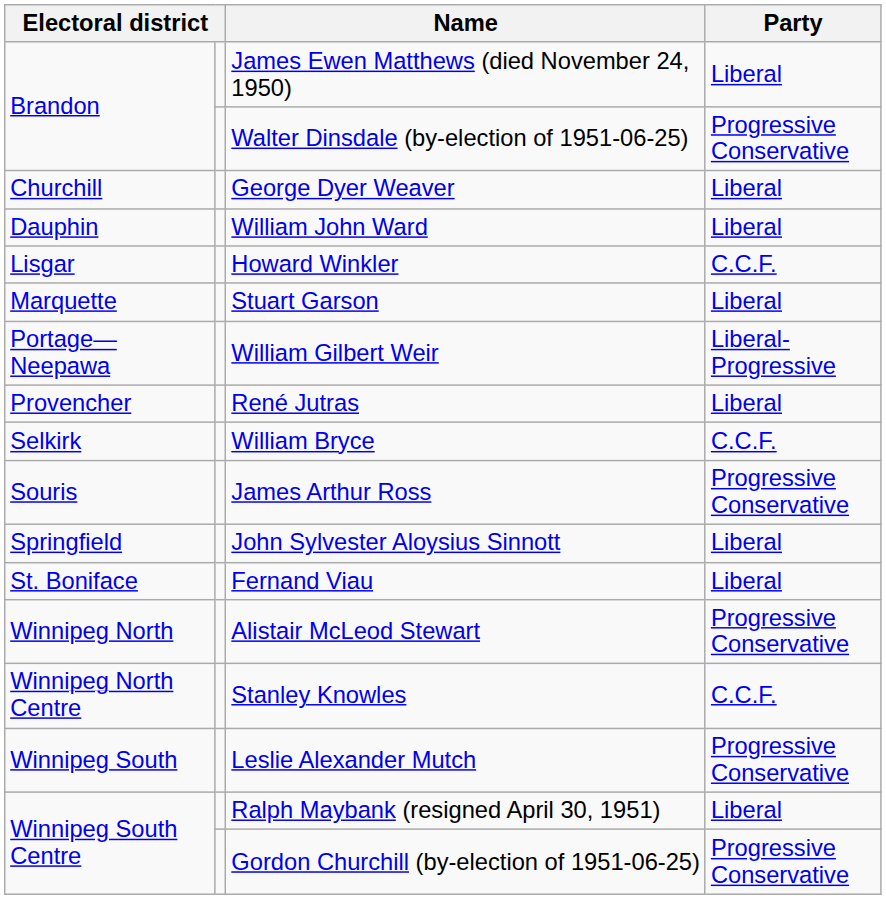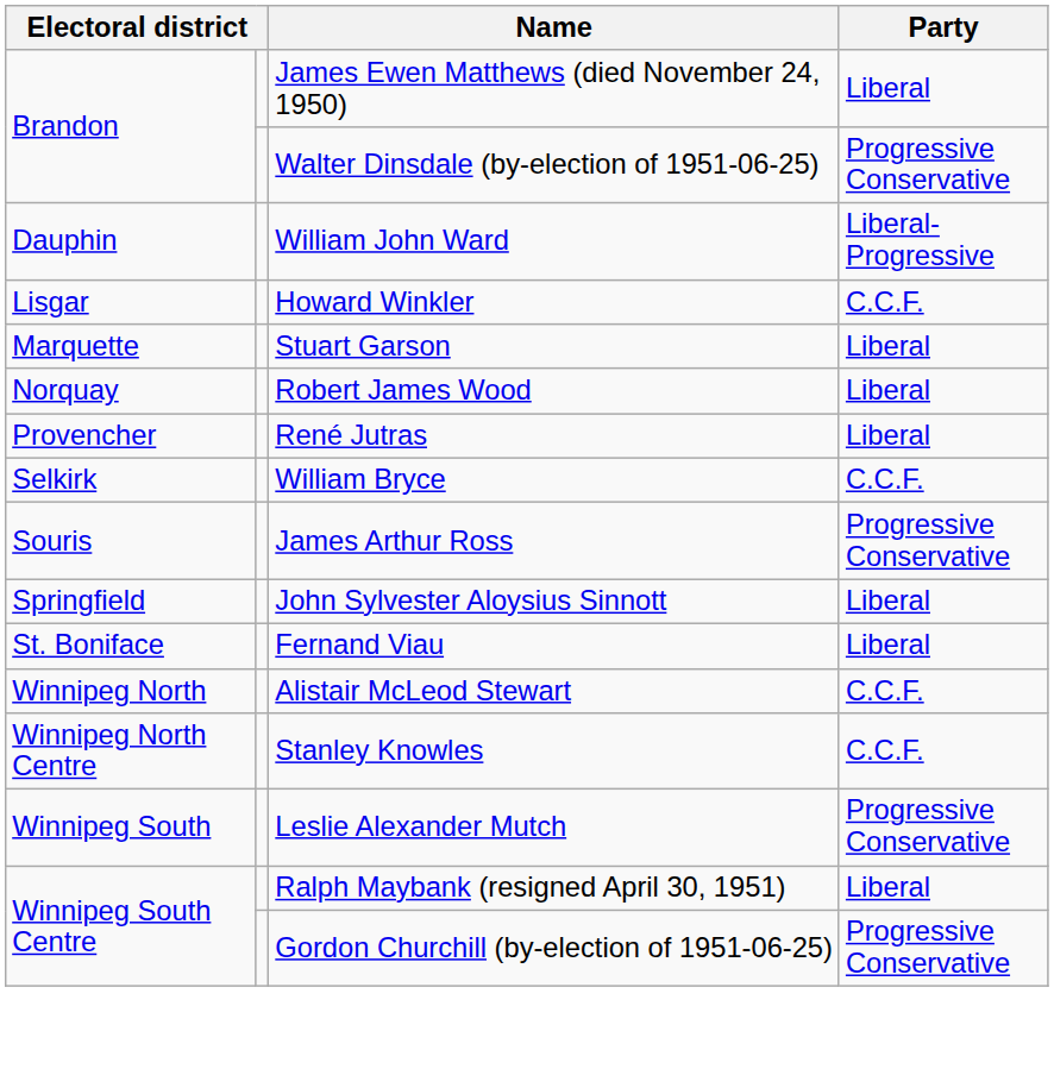- row: Churchill | George Dyer Weaver | Liberal
William John Ward | Party: Liberal -> Liberal-Progressive
+ row: Norquay | Robert James Wood | Liberal
- row: Portage—Neepawa | William Gilbert Weir | Liberal-Progressive
Alistair McLeod Stewart | Party: Progressive Conservative -> C.C.F.
